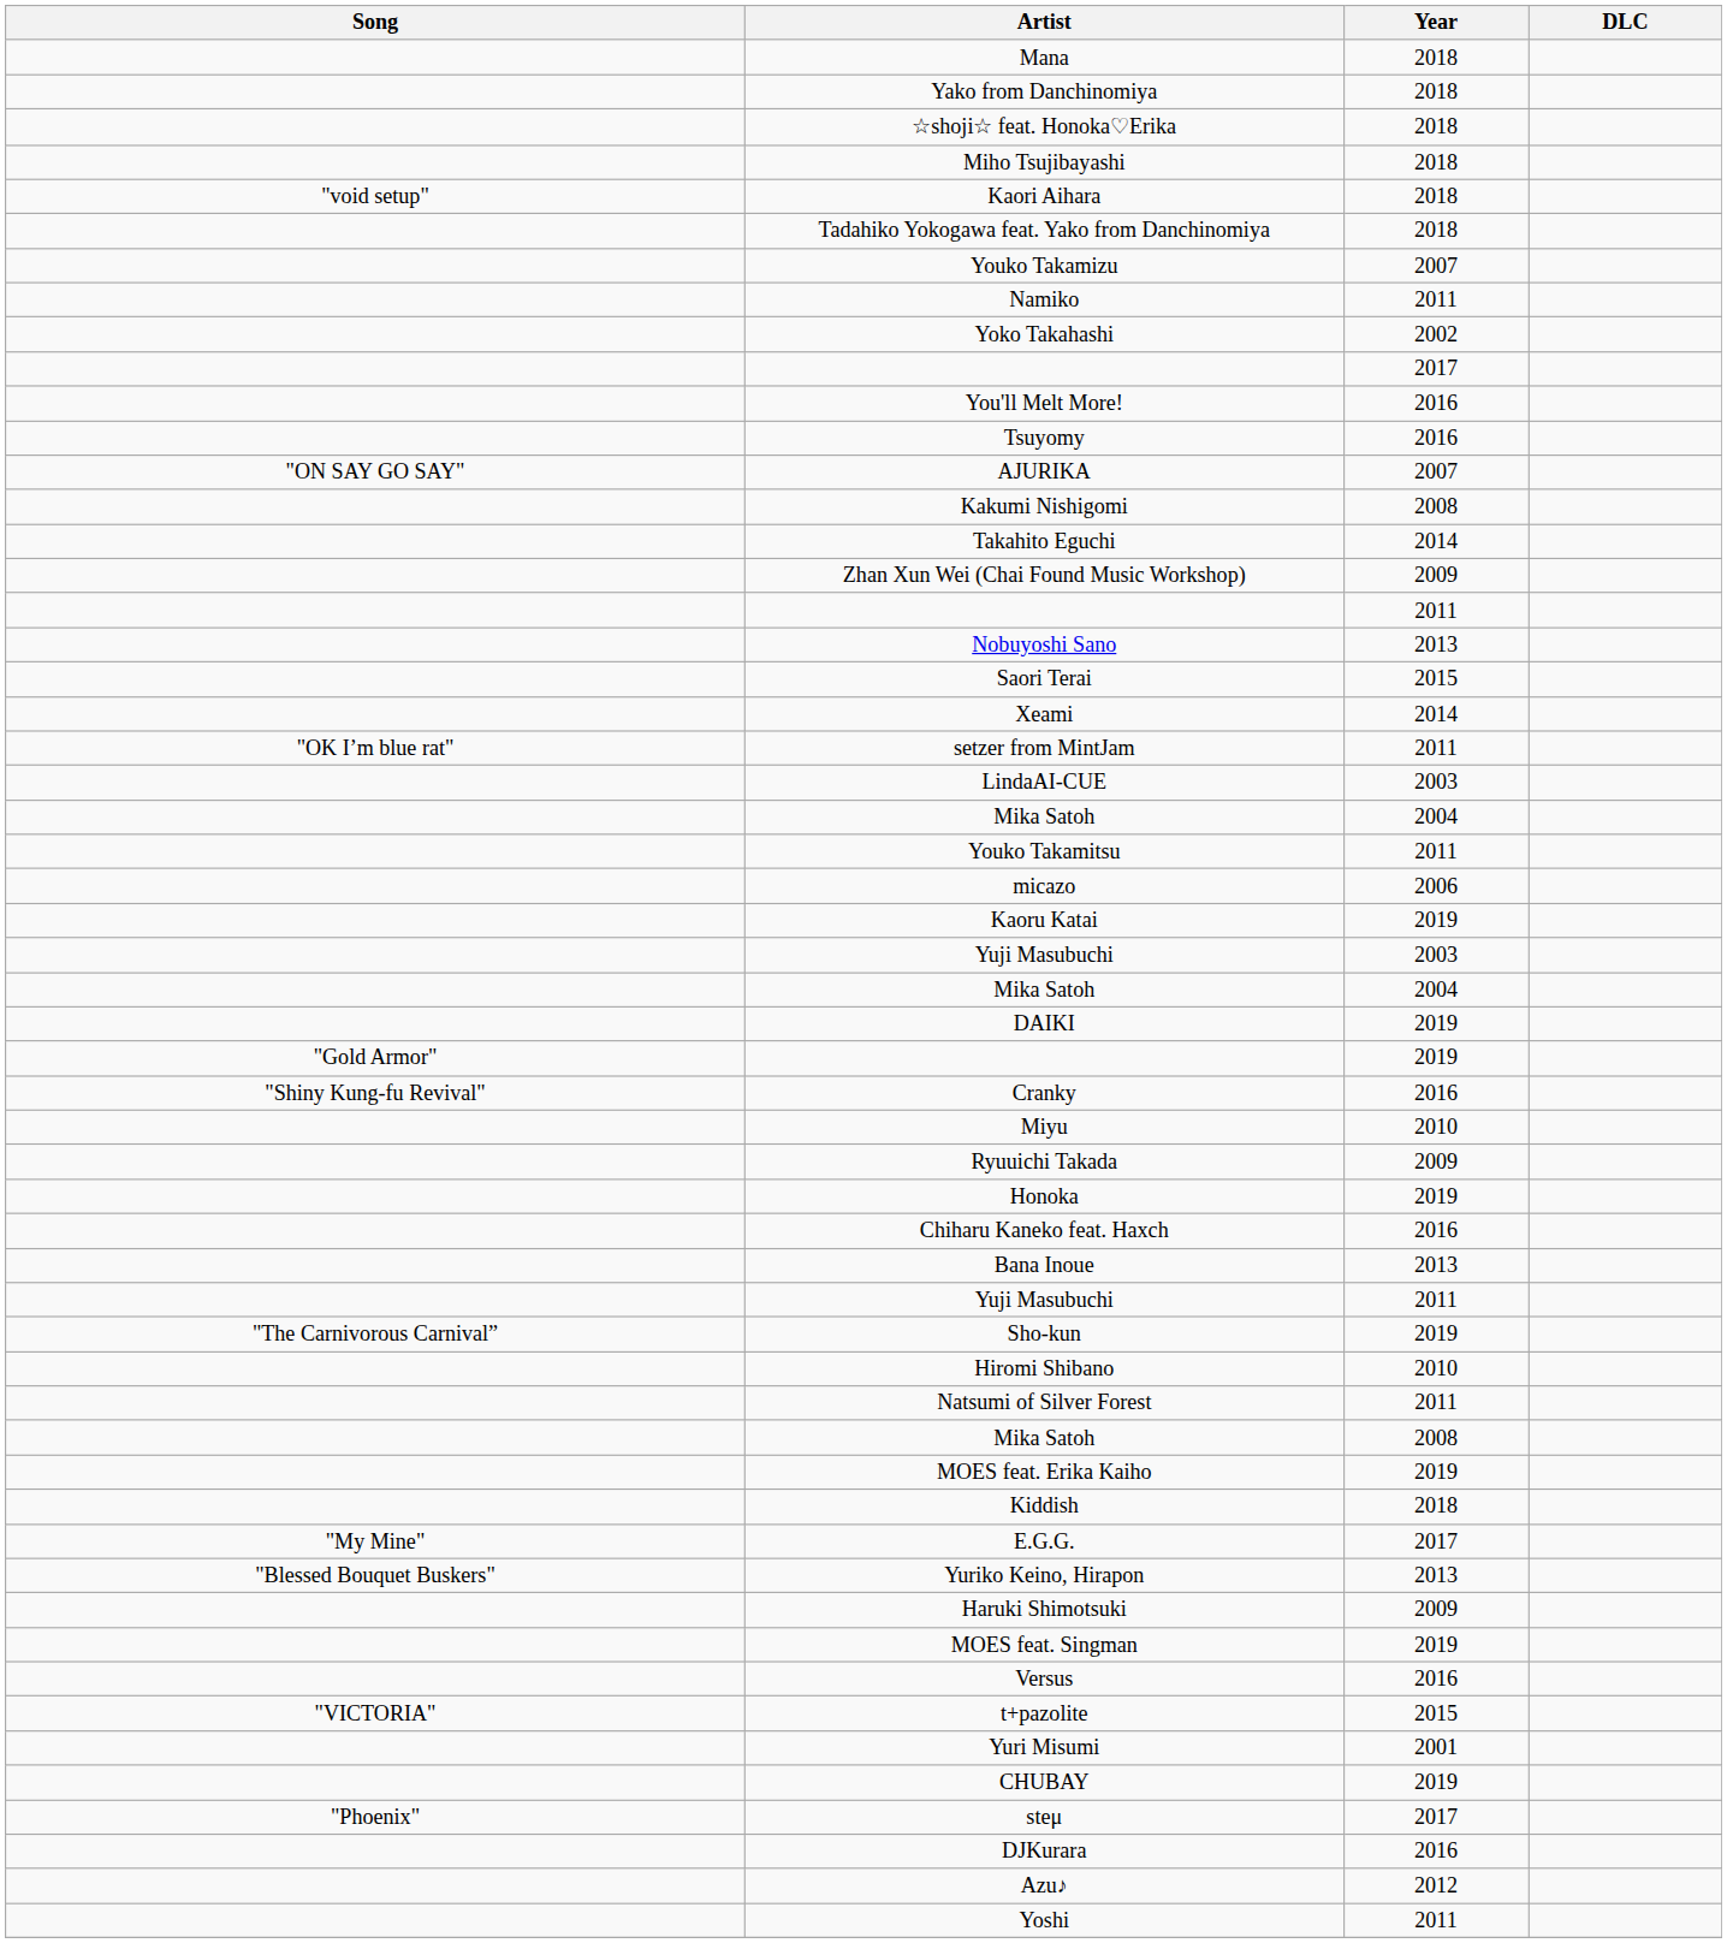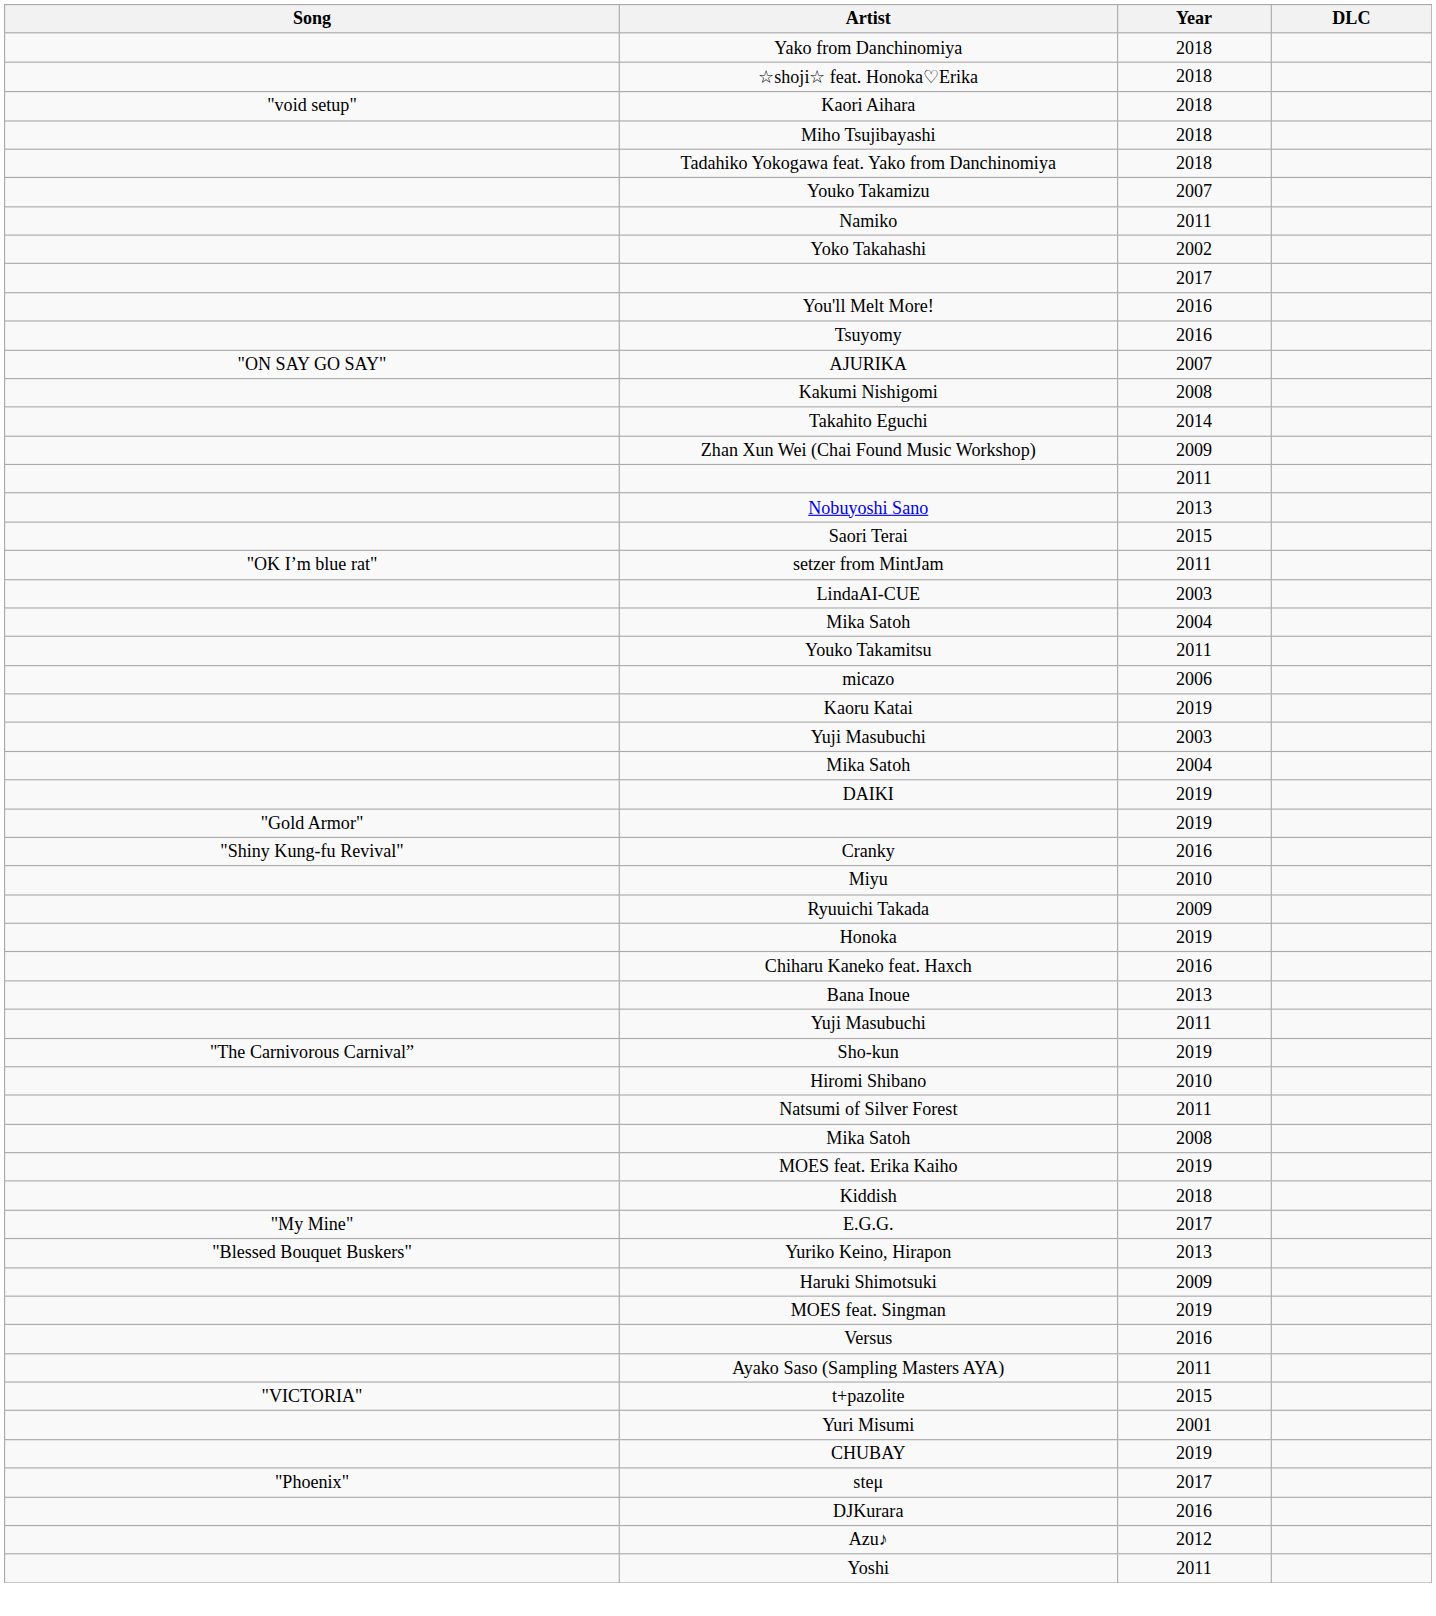- row: Mana | 2018
rows swapped: Kaori Aihara <-> Miho Tsujibayashi
- row: Xeami | 2014
+ row: Ayako Saso (Sampling Masters AYA) | 2011
